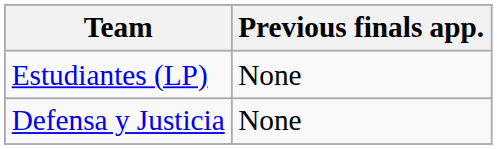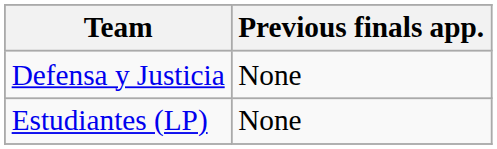rows swapped: Estudiantes (LP) <-> Defensa y Justicia
